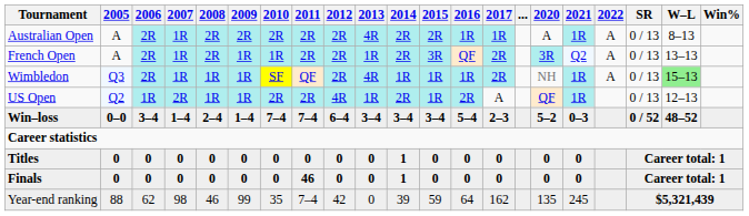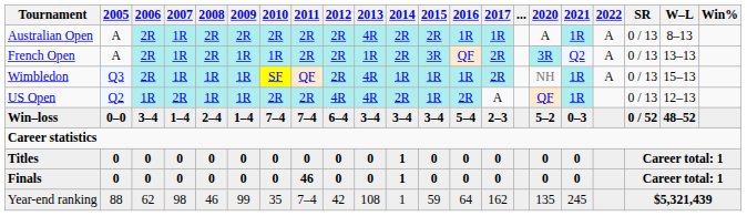Wimbledon | W–L: lightgreen background -> no background
US Open | 2013: 1R -> 4R
Year-end ranking | 2013: 0 -> 108
Year-end ranking | 2014: 39 -> 1
